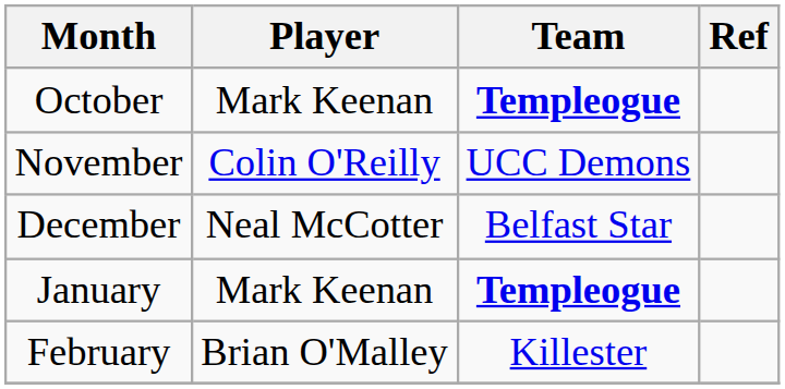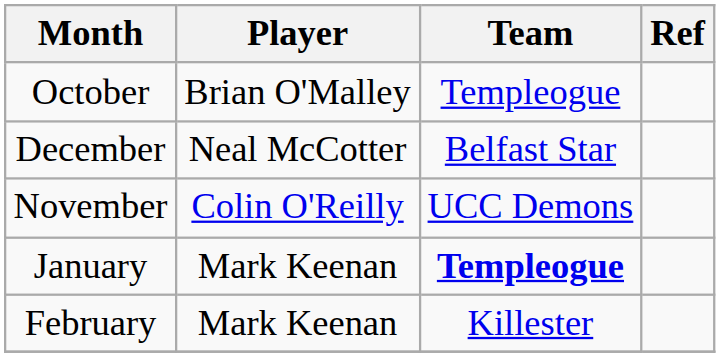October | Player: Mark Keenan -> Brian O'Malley
October | Team: bold -> normal
rows swapped: November <-> December
February | Player: Brian O'Malley -> Mark Keenan
